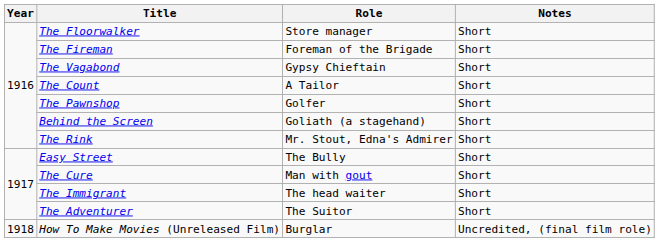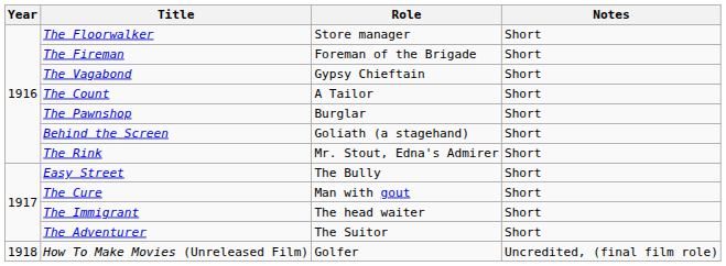The Pawnshop | Role: Golfer -> Burglar
How To Make Movies (Unreleased Film) | Role: Burglar -> Golfer
